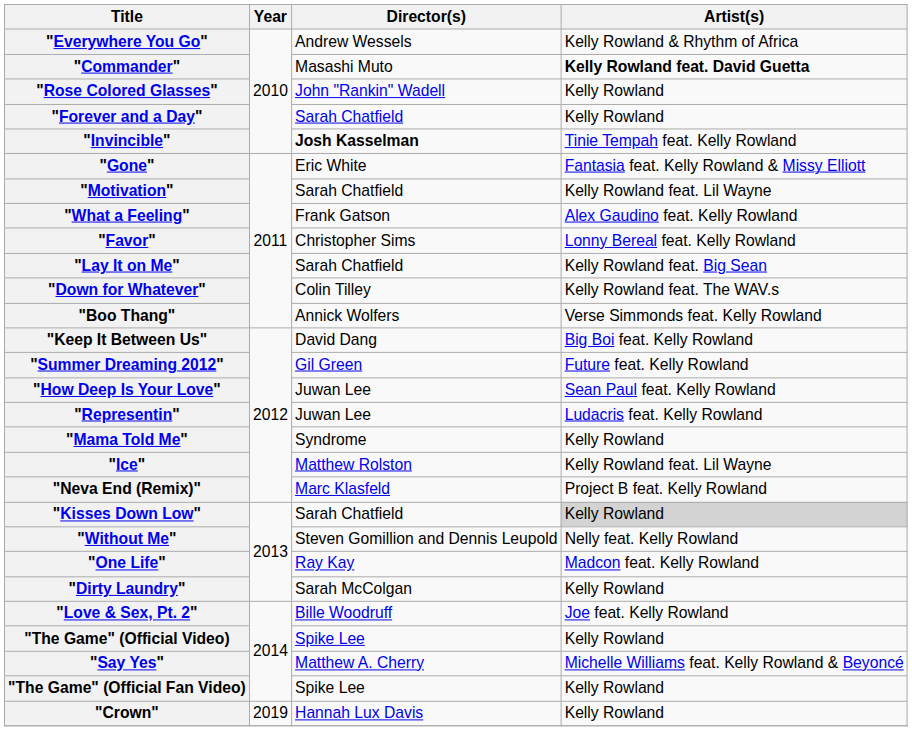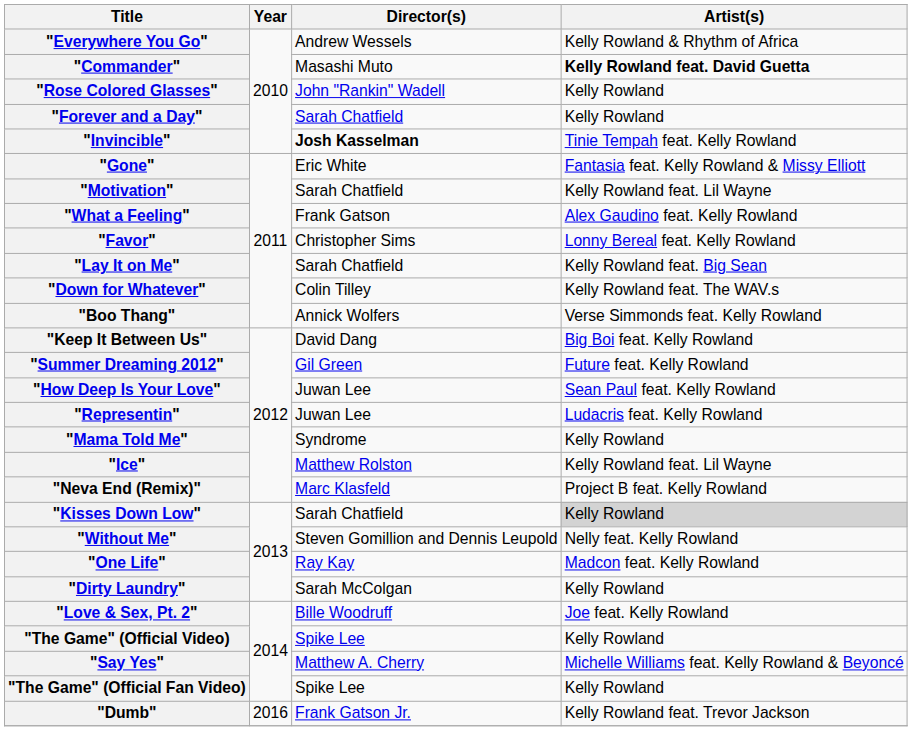+ row: "Dumb" | 2016 | Frank Gatson Jr. | Kelly Rowland feat. Trevor Jackson
- row: "Crown" | 2019 | Hannah Lux Davis | Kelly Rowland
